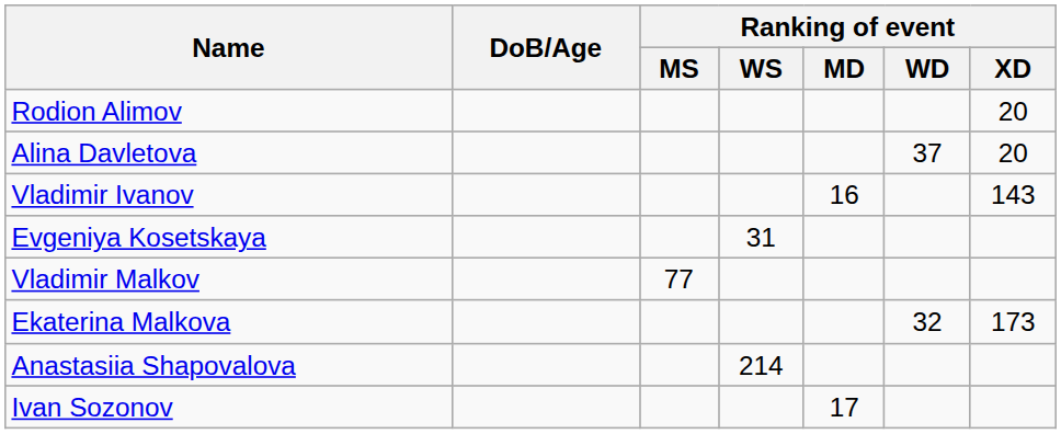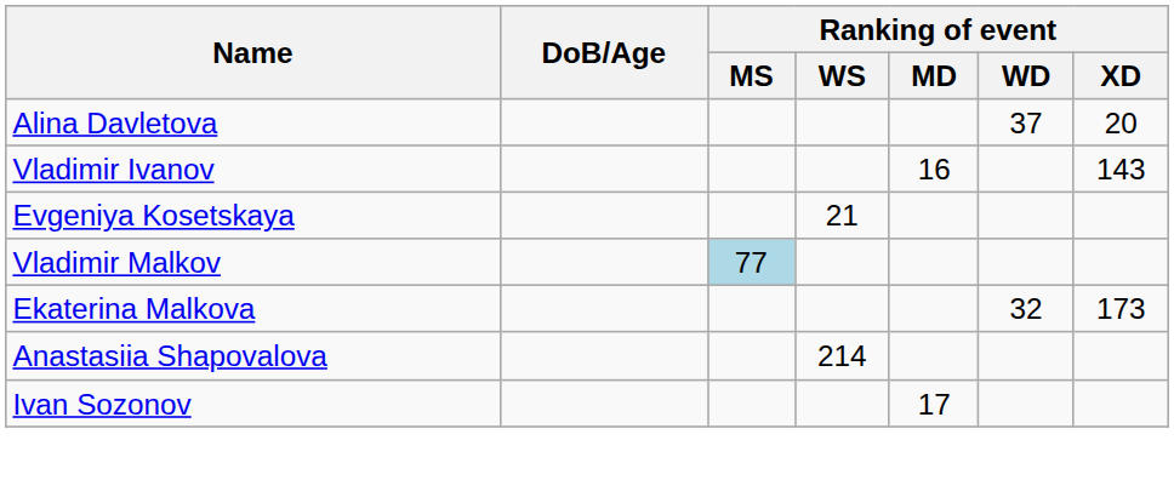- row: Rodion Alimov | 20
Evgeniya Kosetskaya | Ranking of event / WS: 31 -> 21
Vladimir Malkov | Ranking of event / MS: no background -> lightblue background
